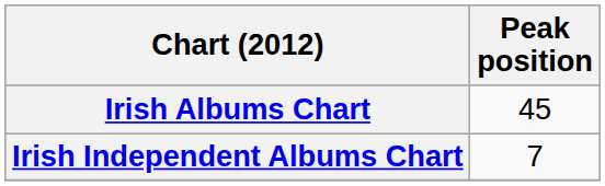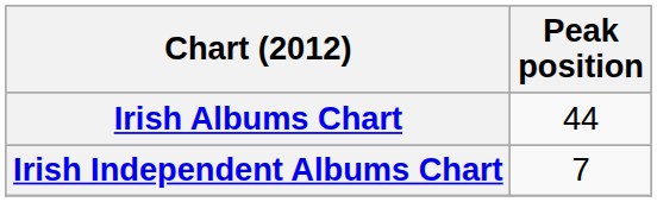Irish Albums Chart | Peak position: 45 -> 44
